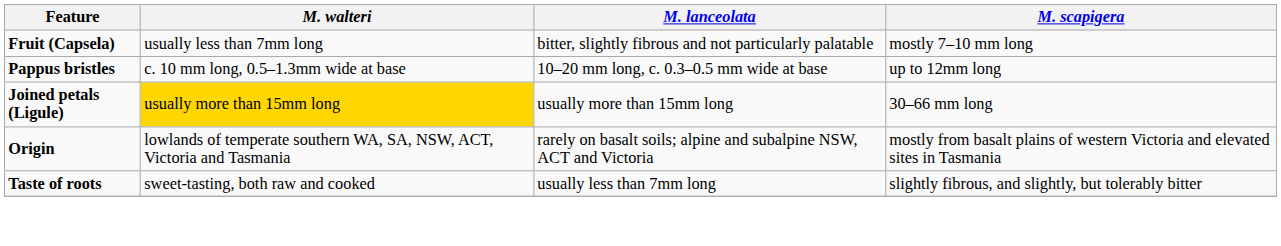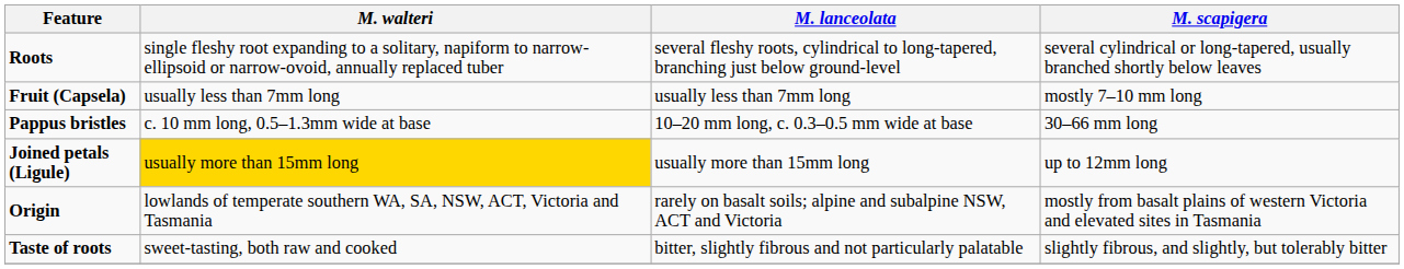+ row: Roots | single fleshy root expanding to a solitary, napiform to narrow-ellipsoid or narrow-ovoid, annually replaced tuber | several fleshy roots, cylindrical to long-tapered, branching just below ground-level | several cylindrical or long-tapered, usually branched shortly below leaves
Fruit (Capsela) | M. lanceolata: bitter, slightly fibrous and not particularly palatable -> usually less than 7mm long
Pappus bristles | M. scapigera: up to 12mm long -> 30–66 mm long
Joined petals (Ligule) | M. scapigera: 30–66 mm long -> up to 12mm long
Taste of roots | M. lanceolata: usually less than 7mm long -> bitter, slightly fibrous and not particularly palatable
